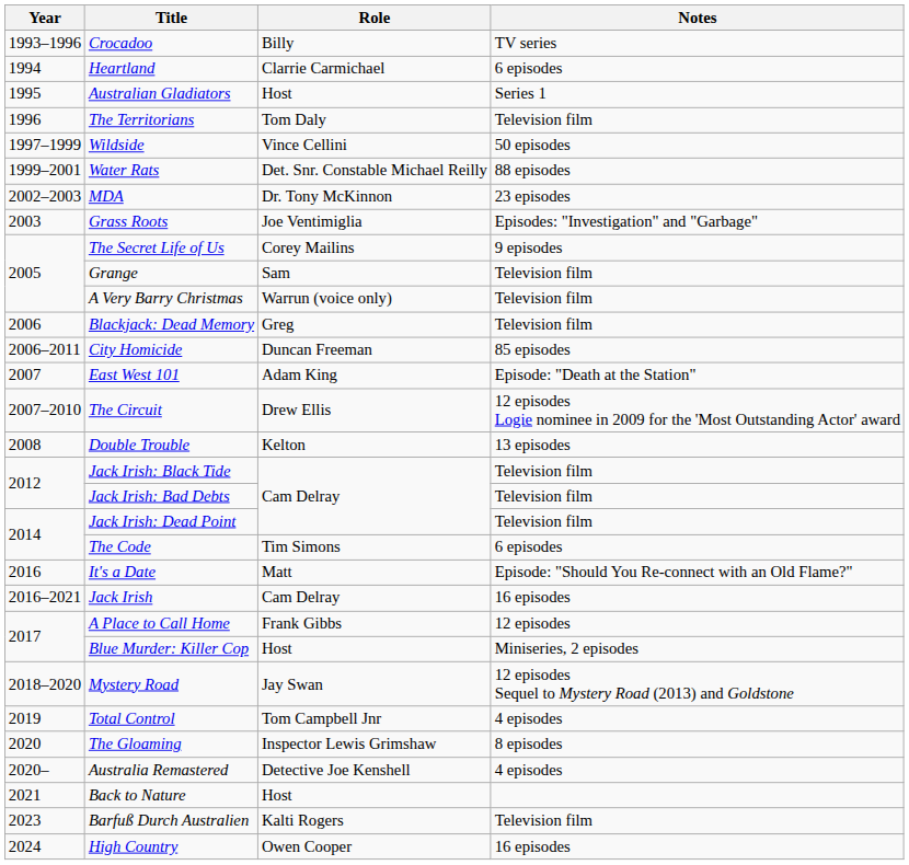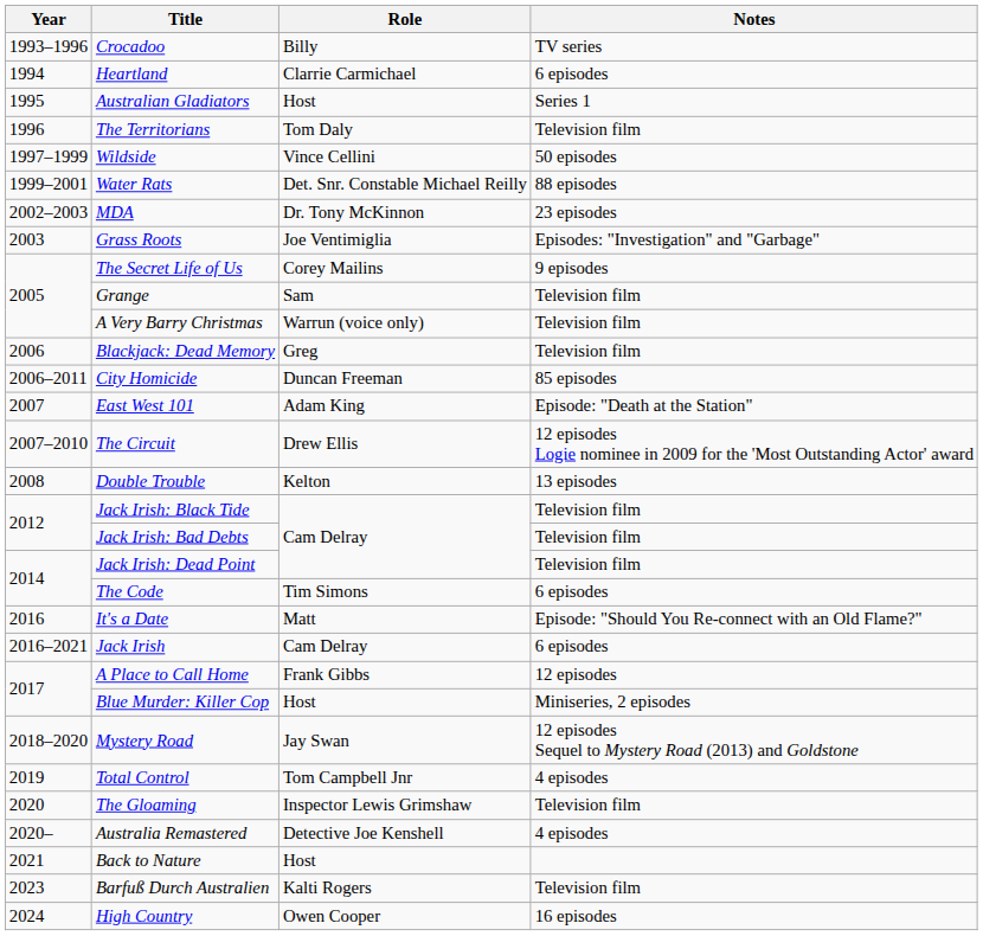Jack Irish | Notes: 16 episodes -> 6 episodes
The Gloaming | Notes: 8 episodes -> Television film
